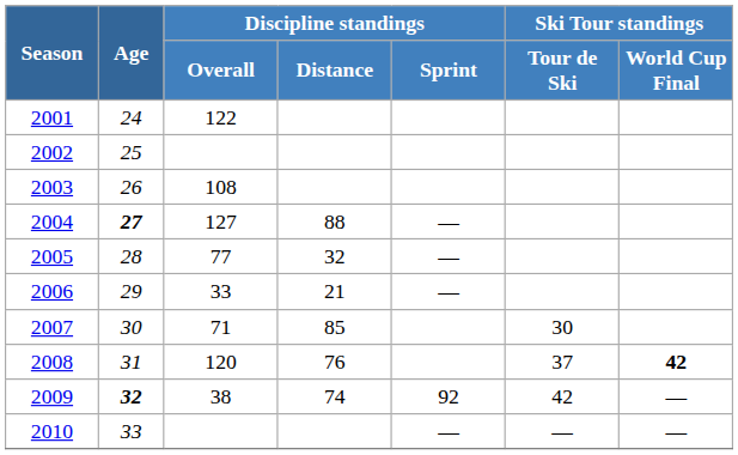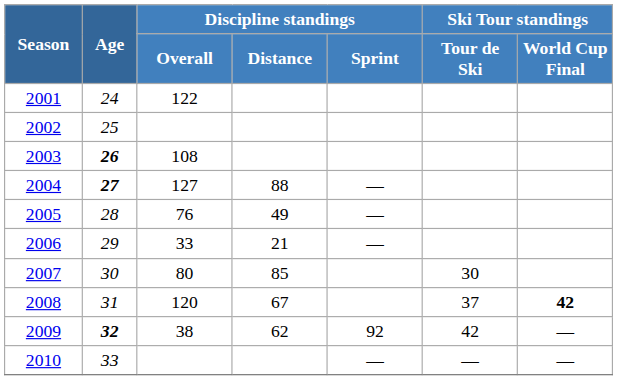2003 | Age: normal -> bold
2005 | Discipline standings / Overall: 77 -> 76
2005 | Discipline standings / Distance: 32 -> 49
2007 | Discipline standings / Overall: 71 -> 80
2008 | Discipline standings / Distance: 76 -> 67
2009 | Discipline standings / Distance: 74 -> 62
